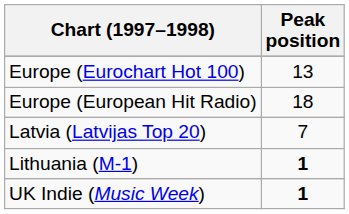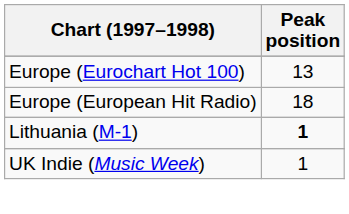- row: Latvia (Latvijas Top 20) | 7
UK Indie (Music Week) | Peak position: bold -> normal
